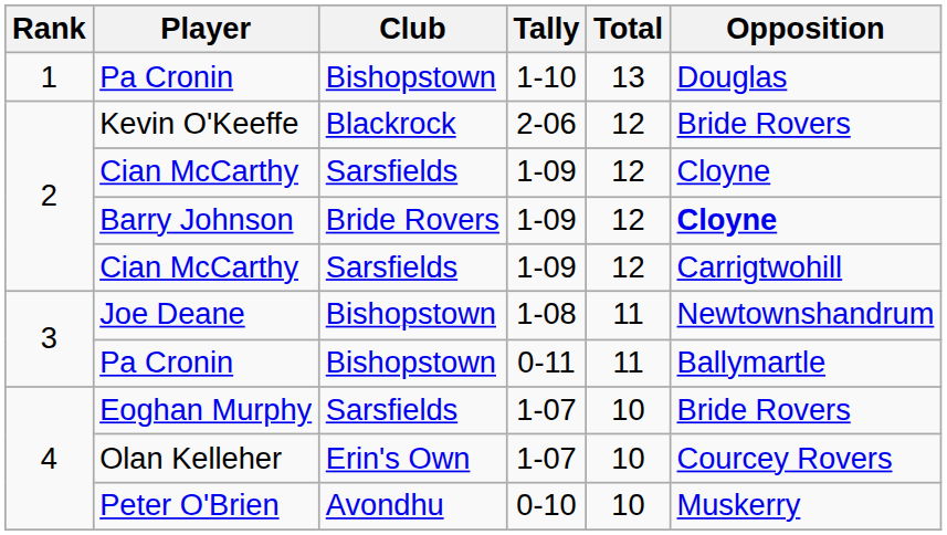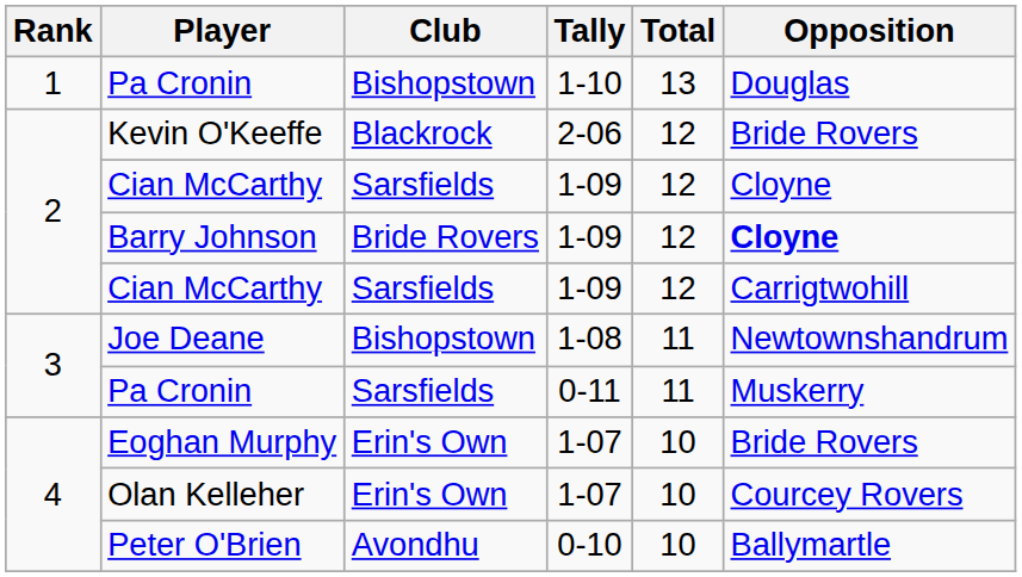Pa Cronin / 0-11 | Club: Bishopstown -> Sarsfields
Pa Cronin / 0-11 | Opposition: Ballymartle -> Muskerry
Eoghan Murphy | Club: Sarsfields -> Erin's Own
Peter O'Brien | Opposition: Muskerry -> Ballymartle
